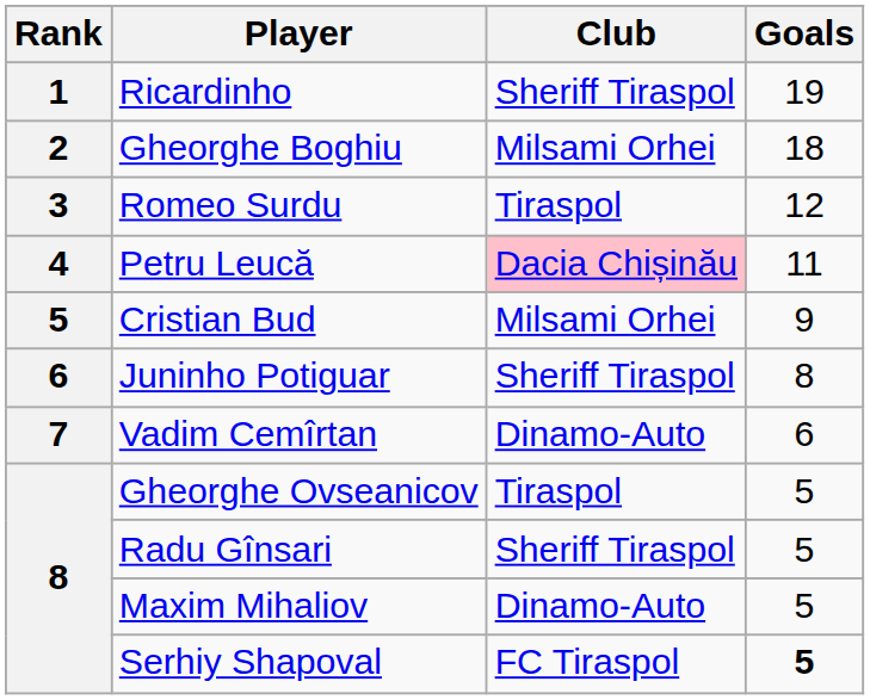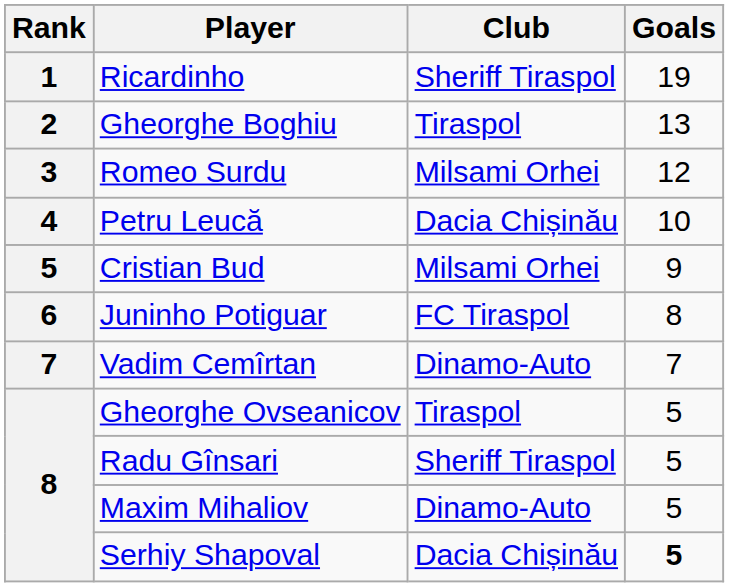Gheorghe Boghiu | Club: Milsami Orhei -> Tiraspol
Gheorghe Boghiu | Goals: 18 -> 13
Romeo Surdu | Club: Tiraspol -> Milsami Orhei
Petru Leucă | Club: pink background -> no background
Petru Leucă | Goals: 11 -> 10
Juninho Potiguar | Club: Sheriff Tiraspol -> FC Tiraspol
Vadim Cemîrtan | Goals: 6 -> 7
Serhiy Shapoval | Club: FC Tiraspol -> Dacia Chișinău
